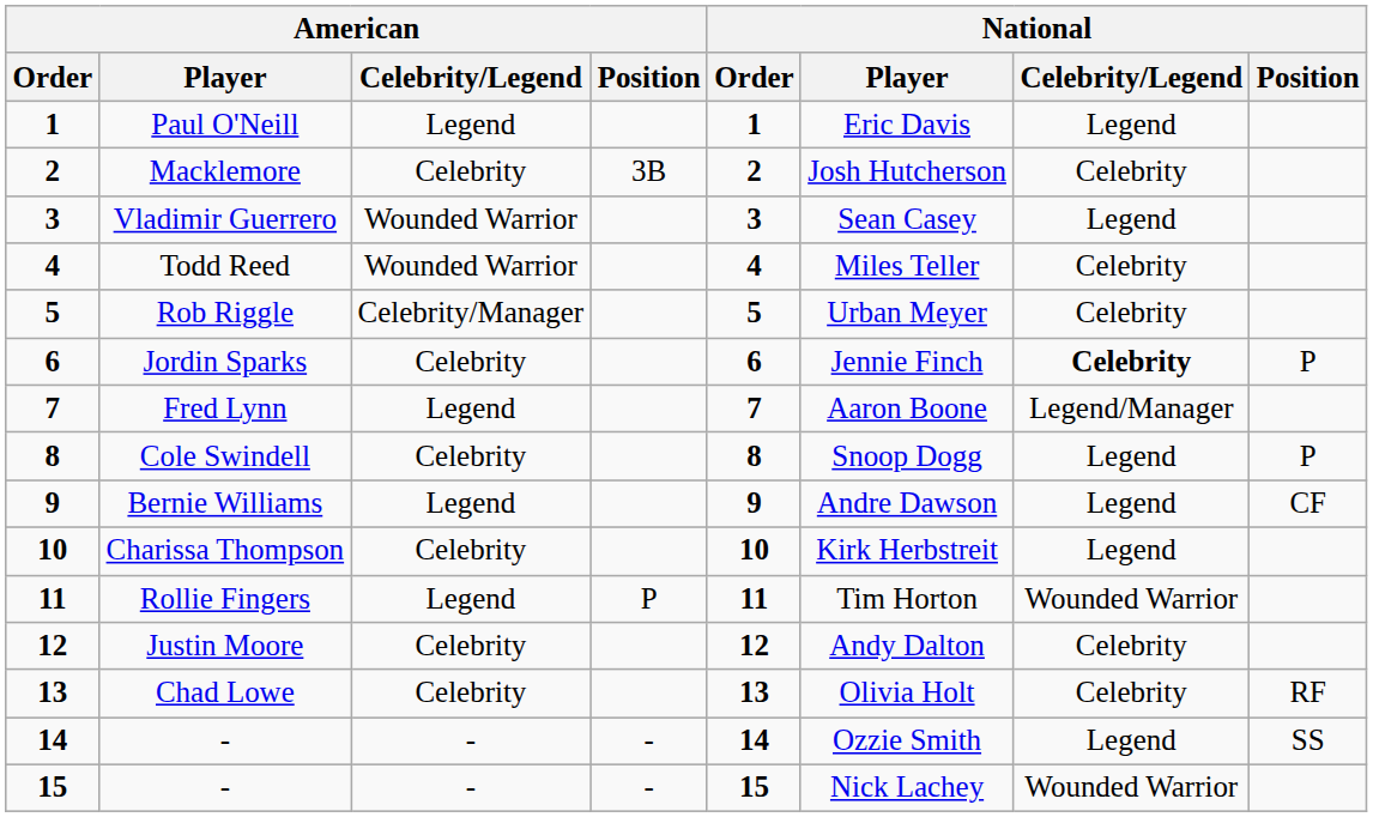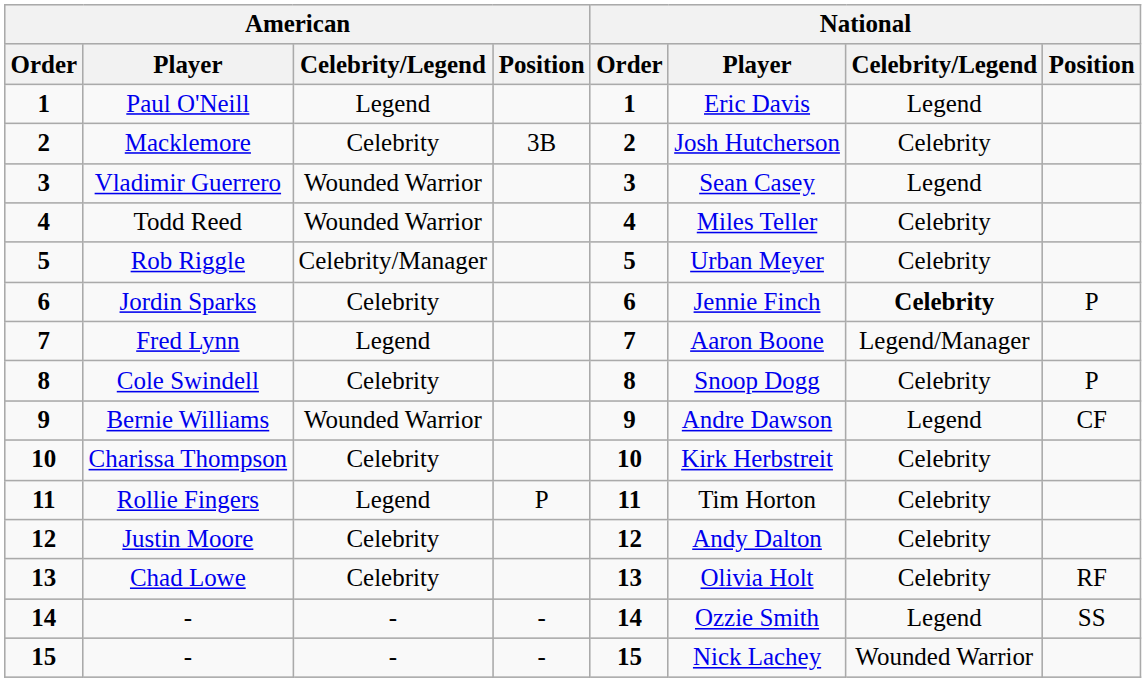Cole Swindell | National / Celebrity/Legend: Legend -> Celebrity
Bernie Williams | American / Celebrity/Legend: Legend -> Wounded Warrior
Charissa Thompson | National / Celebrity/Legend: Legend -> Celebrity
Rollie Fingers | National / Celebrity/Legend: Wounded Warrior -> Celebrity
